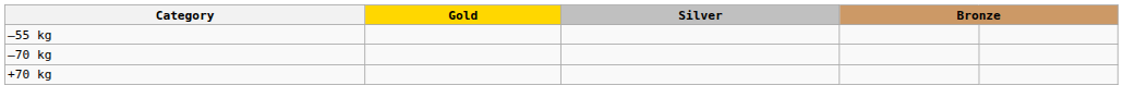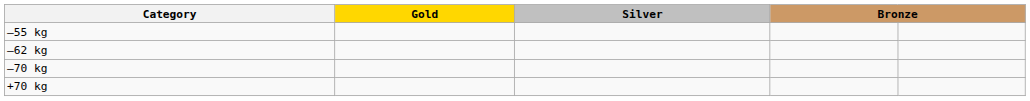+ row: –62 kg
